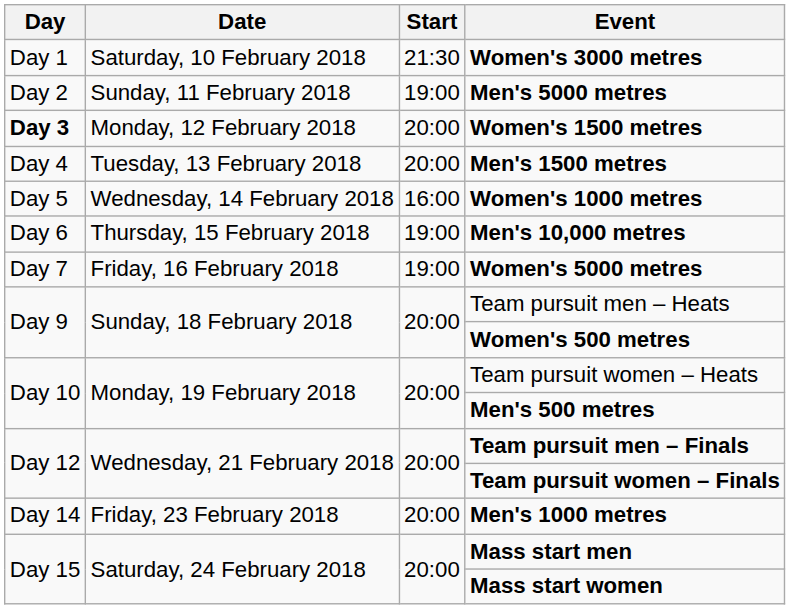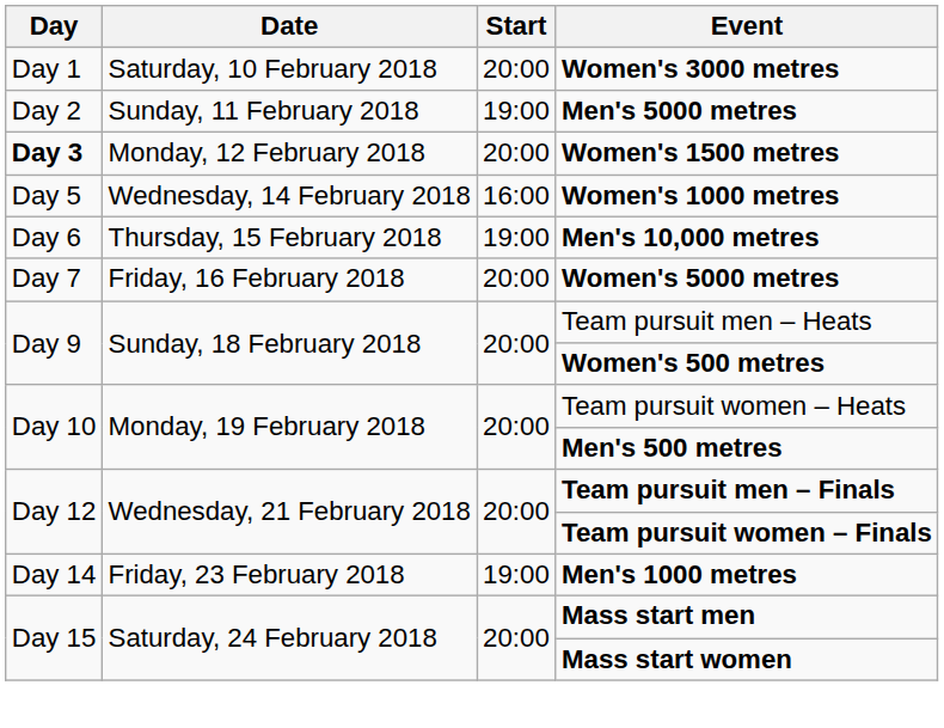Women's 3000 metres | Start: 21:30 -> 20:00
- row: Day 4 | Tuesday, 13 February 2018 | 20:00 | Men's 1500 metres
Women's 5000 metres | Start: 19:00 -> 20:00
Men's 1000 metres | Start: 20:00 -> 19:00
